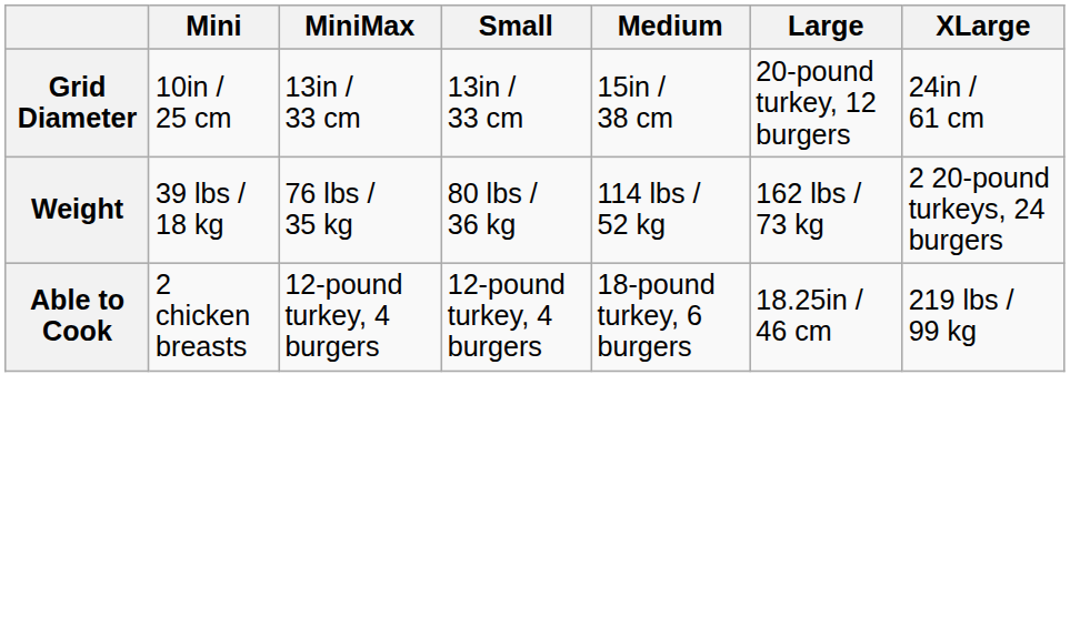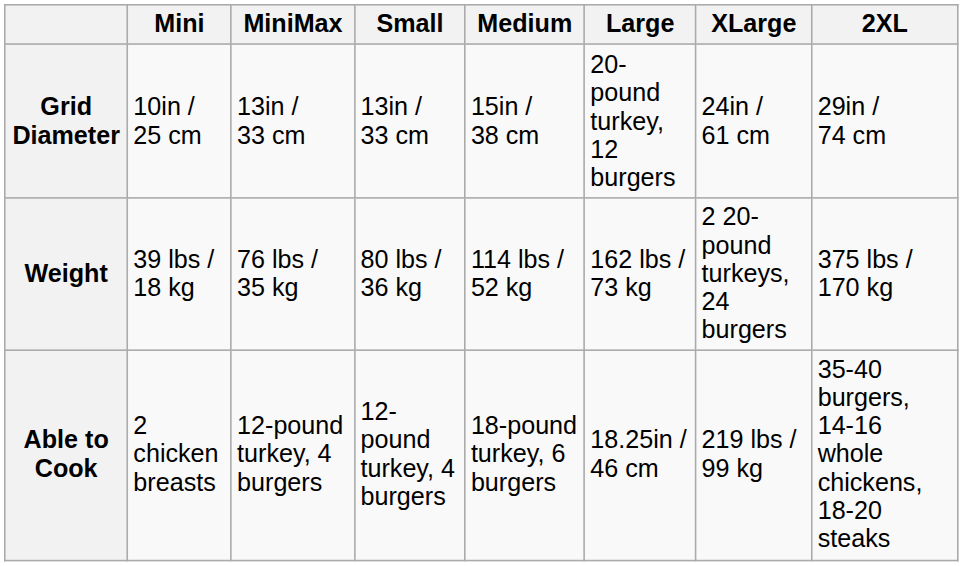+ column: 2XL | 29in / 74 cm | 375 lbs / 170 kg | 35-40 burgers, 14-16 whole chickens, 18-20 steaks
